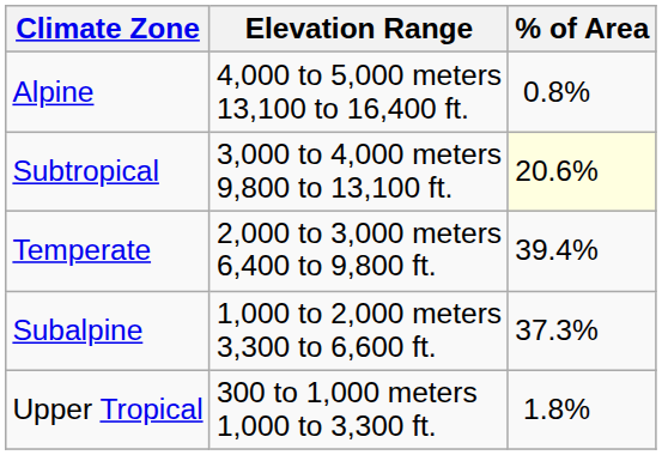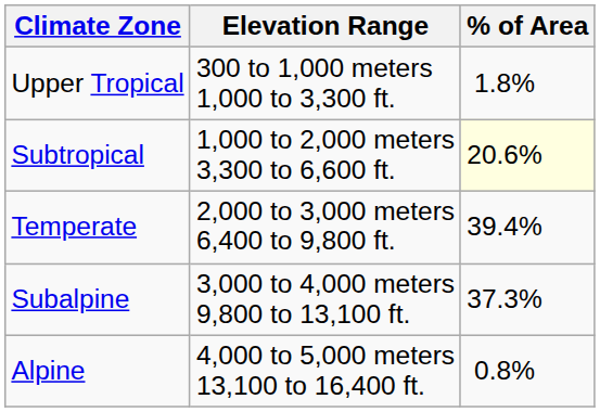rows swapped: Upper Tropical <-> Alpine
Subtropical | Elevation Range: 3,000 to 4,000 meters 9,800 to 13,100 ft. -> 1,000 to 2,000 meters 3,300 to 6,600 ft.
Subalpine | Elevation Range: 1,000 to 2,000 meters 3,300 to 6,600 ft. -> 3,000 to 4,000 meters 9,800 to 13,100 ft.
